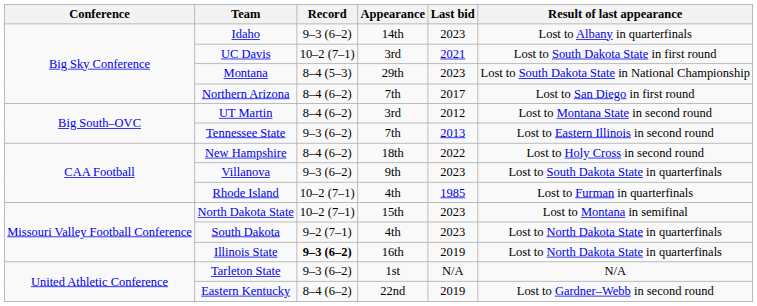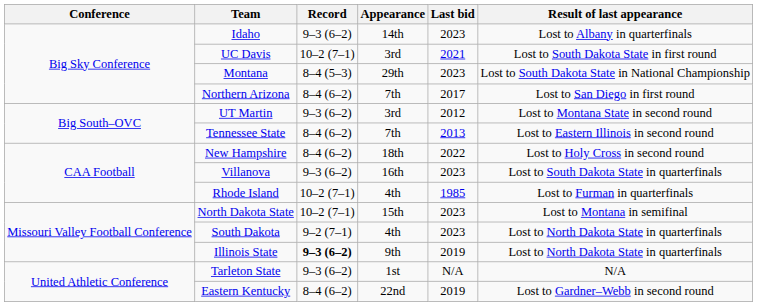UT Martin | Record: 8–4 (6–2) -> 9–3 (6–2)
Tennessee State | Record: 9–3 (6–2) -> 8–4 (6–2)
Villanova | Appearance: 9th -> 16th
Illinois State | Appearance: 16th -> 9th
